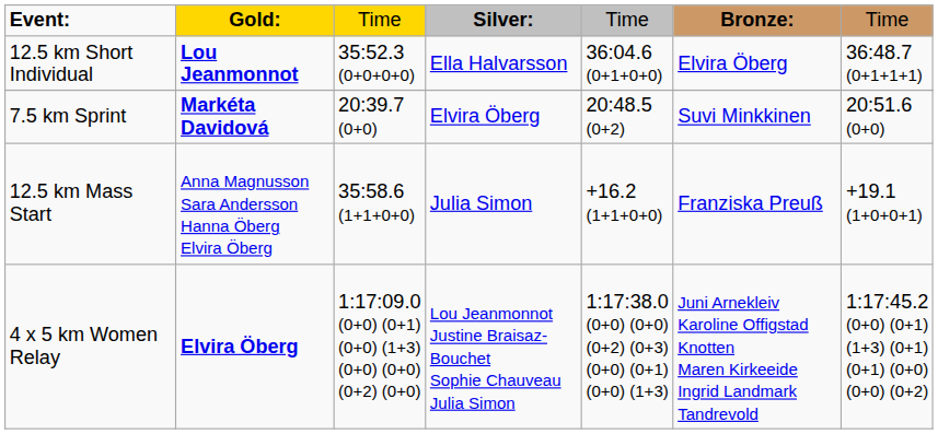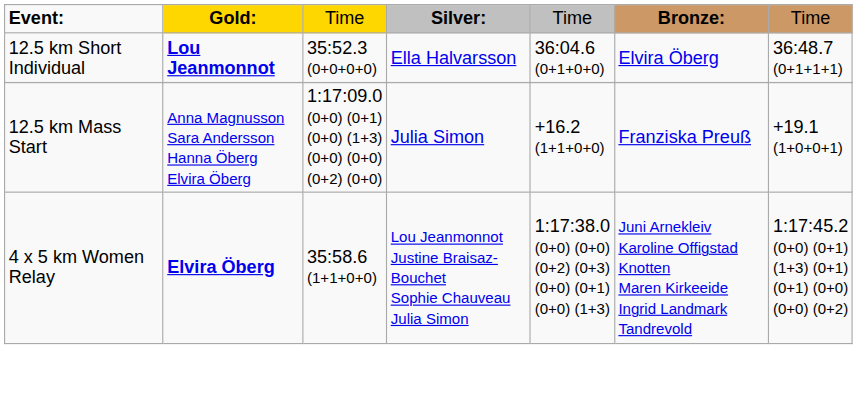- row: 7.5 km Sprint | Markéta Davidová | 20:39.7 (0+0) | Elvira Öberg | 20:48.5 (0+2) | Suvi Minkkinen | 20:51.6 (0+0)
12.5 km Mass Start | column 3: 35:58.6 (1+1+0+0) -> 1:17:09.0 (0+0) (0+1) (0+0) (1+3) (0+0) (0+0) (0+2) (0+0)
4 x 5 km Women Relay | column 3: 1:17:09.0 (0+0) (0+1) (0+0) (1+3) (0+0) (0+0) (0+2) (0+0) -> 35:58.6 (1+1+0+0)
